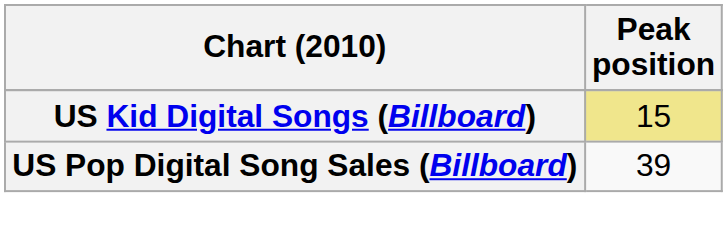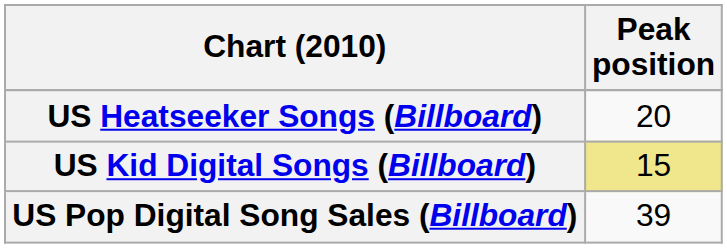+ row: US Heatseeker Songs (Billboard) | 20
